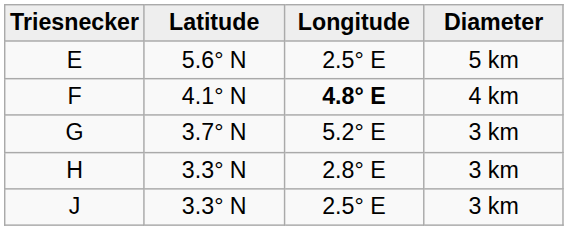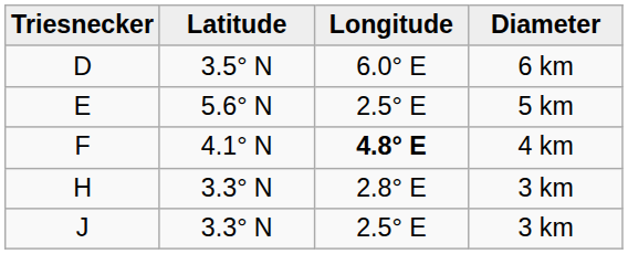+ row: D | 3.5° N | 6.0° E | 6 km
- row: G | 3.7° N | 5.2° E | 3 km
